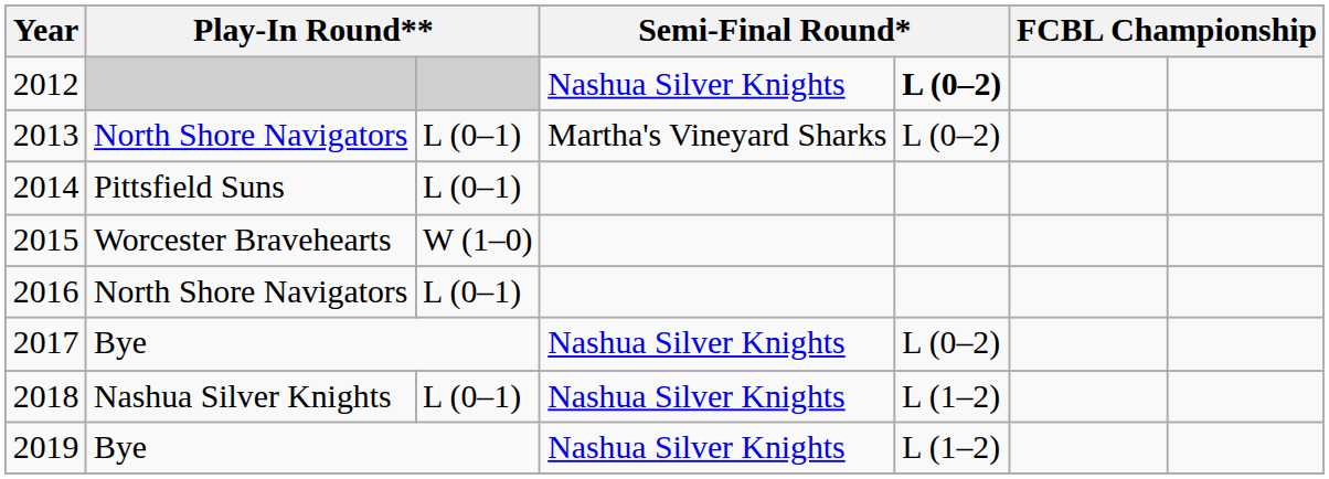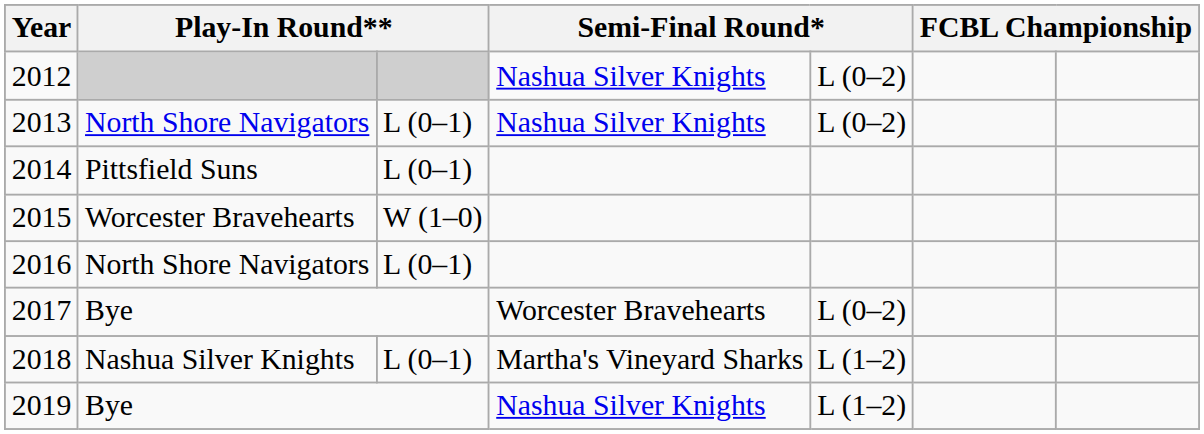2012 | column 5: bold -> normal
2013 | column 4: Martha's Vineyard Sharks -> Nashua Silver Knights
2017 | column 4: Nashua Silver Knights -> Worcester Bravehearts
2018 | column 4: Nashua Silver Knights -> Martha's Vineyard Sharks
